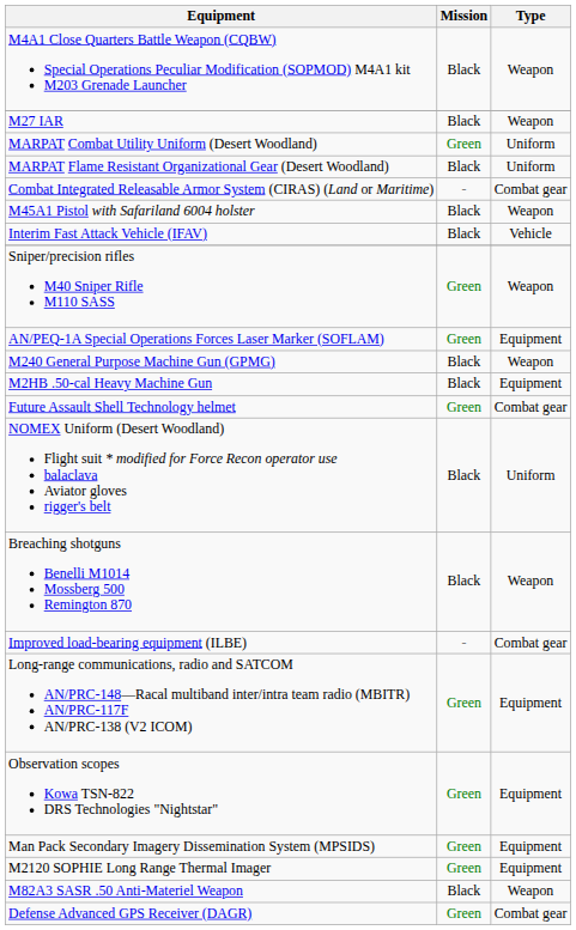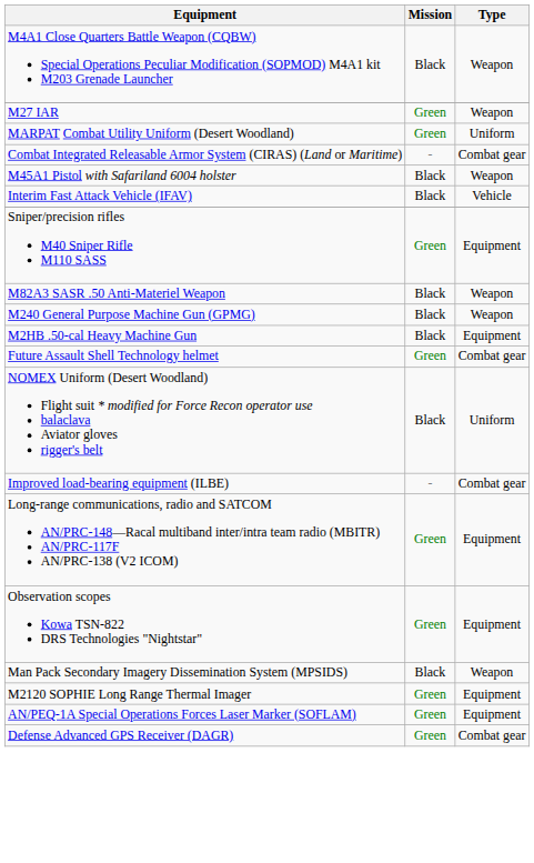M27 IAR | Mission: Black -> Green
- row: MARPAT Flame Resistant Organizational Gear (Desert Woodland) | Black | Uniform
Sniper/precision rifles M40 Sniper Rifle M110 SASS | Type: Weapon -> Equipment
rows swapped: M82A3 SASR .50 Anti-Materiel Weapon <-> AN/PEQ-1A Special Operations Forces Laser Marker (SOFLAM)
- row: Breaching shotguns Benelli M1014 Mossberg 500 Remington 870 | Black | Weapon
Man Pack Secondary Imagery Dissemination System (MPSIDS) | Mission: Green -> Black
Man Pack Secondary Imagery Dissemination System (MPSIDS) | Type: Equipment -> Weapon
